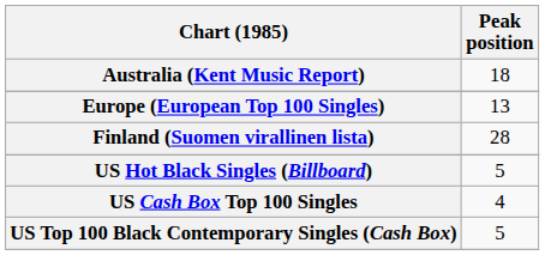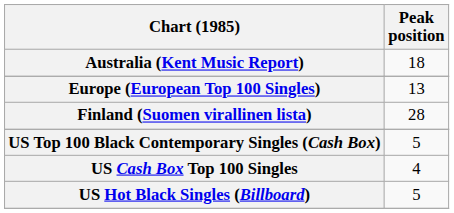rows swapped: US Hot Black Singles (Billboard) <-> US Top 100 Black Contemporary Singles (Cash Box)
